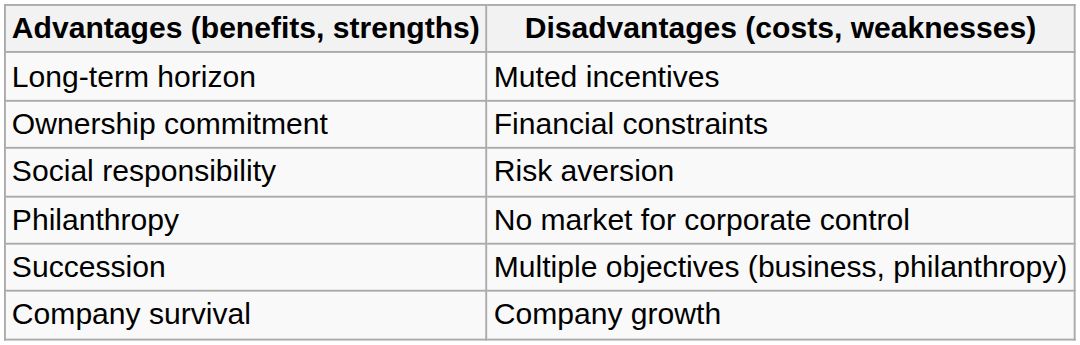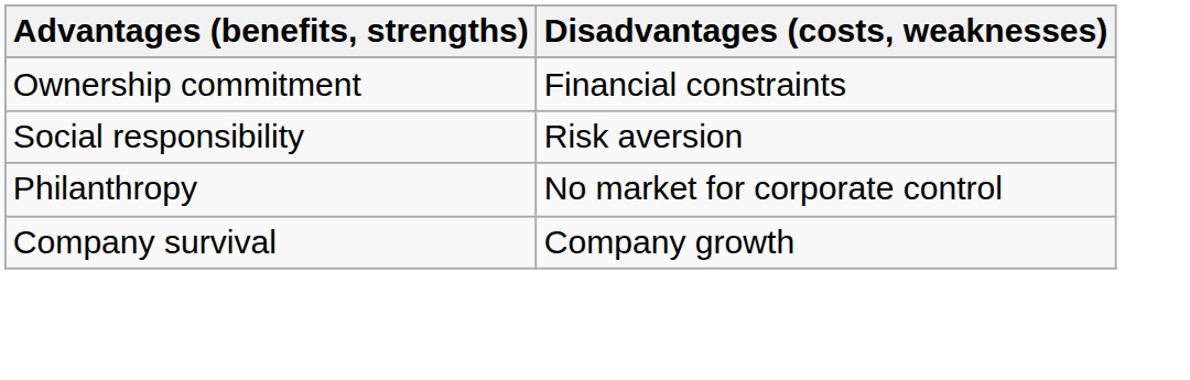- row: Long-term horizon | Muted incentives
- row: Succession | Multiple objectives (business, philanthropy)
